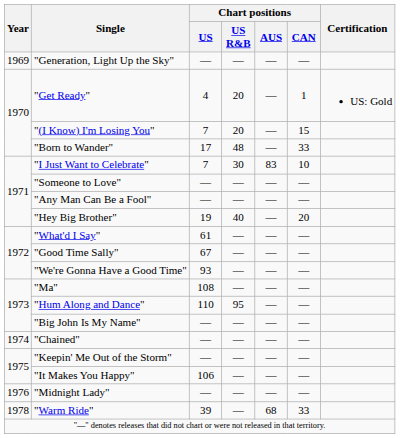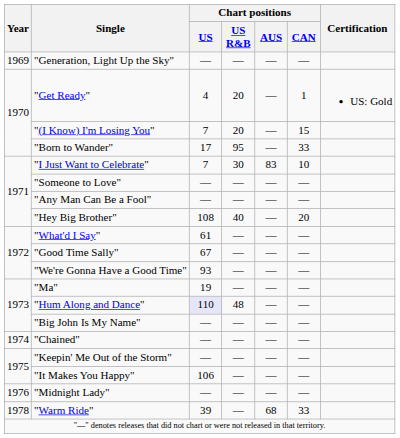"Born to Wander" | Chart positions / US R&B: 48 -> 95
"Hey Big Brother" | Chart positions / US: 19 -> 108
"Ma" | Chart positions / US: 108 -> 19
"Hum Along and Dance" | Chart positions / US: no background -> lavender background
"Hum Along and Dance" | Chart positions / US R&B: 95 -> 48
